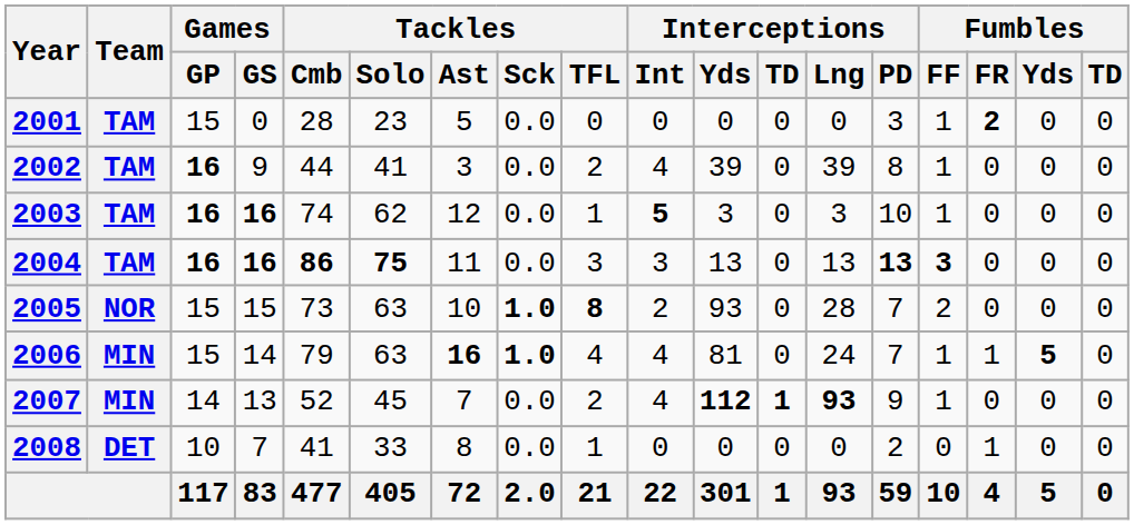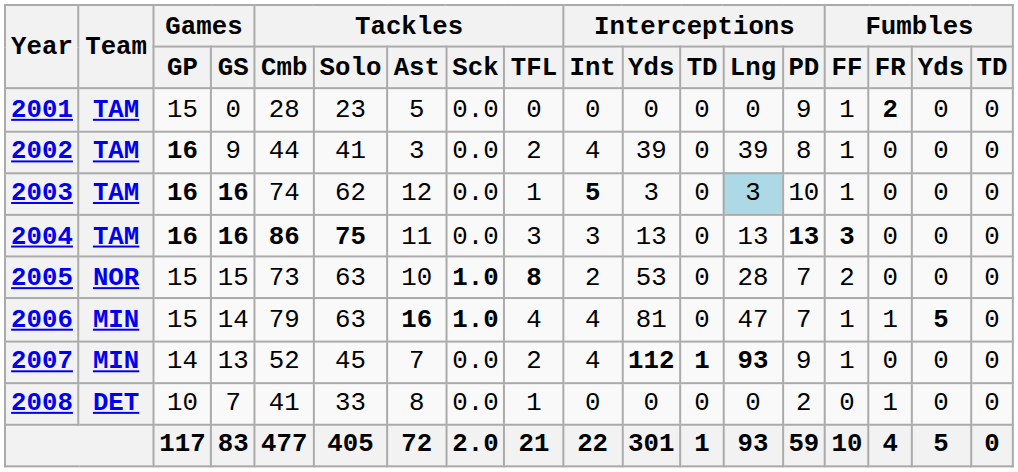2001 | Interceptions / PD: 3 -> 9
2003 | Interceptions / Lng: no background -> lightblue background
2005 | Interceptions / Yds: 93 -> 53
2006 | Interceptions / Lng: 24 -> 47
